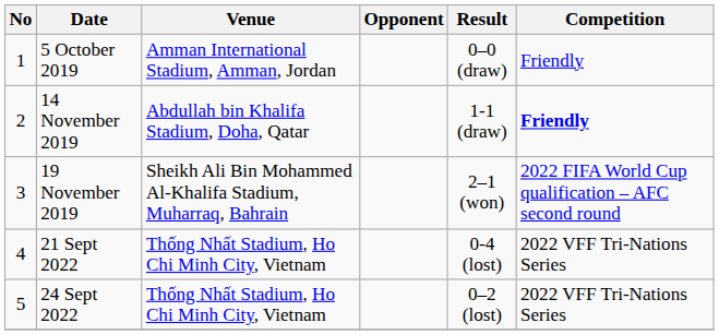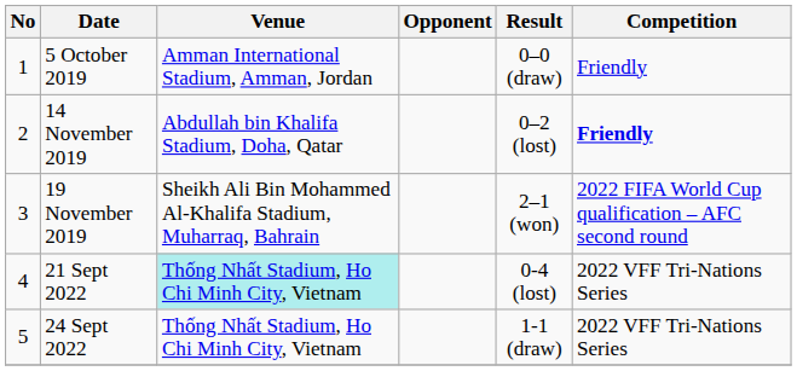14 November 2019 | Result: 1-1 (draw) -> 0–2 (lost)
21 Sept 2022 | Venue: no background -> paleturquoise background
24 Sept 2022 | Result: 0–2 (lost) -> 1-1 (draw)
